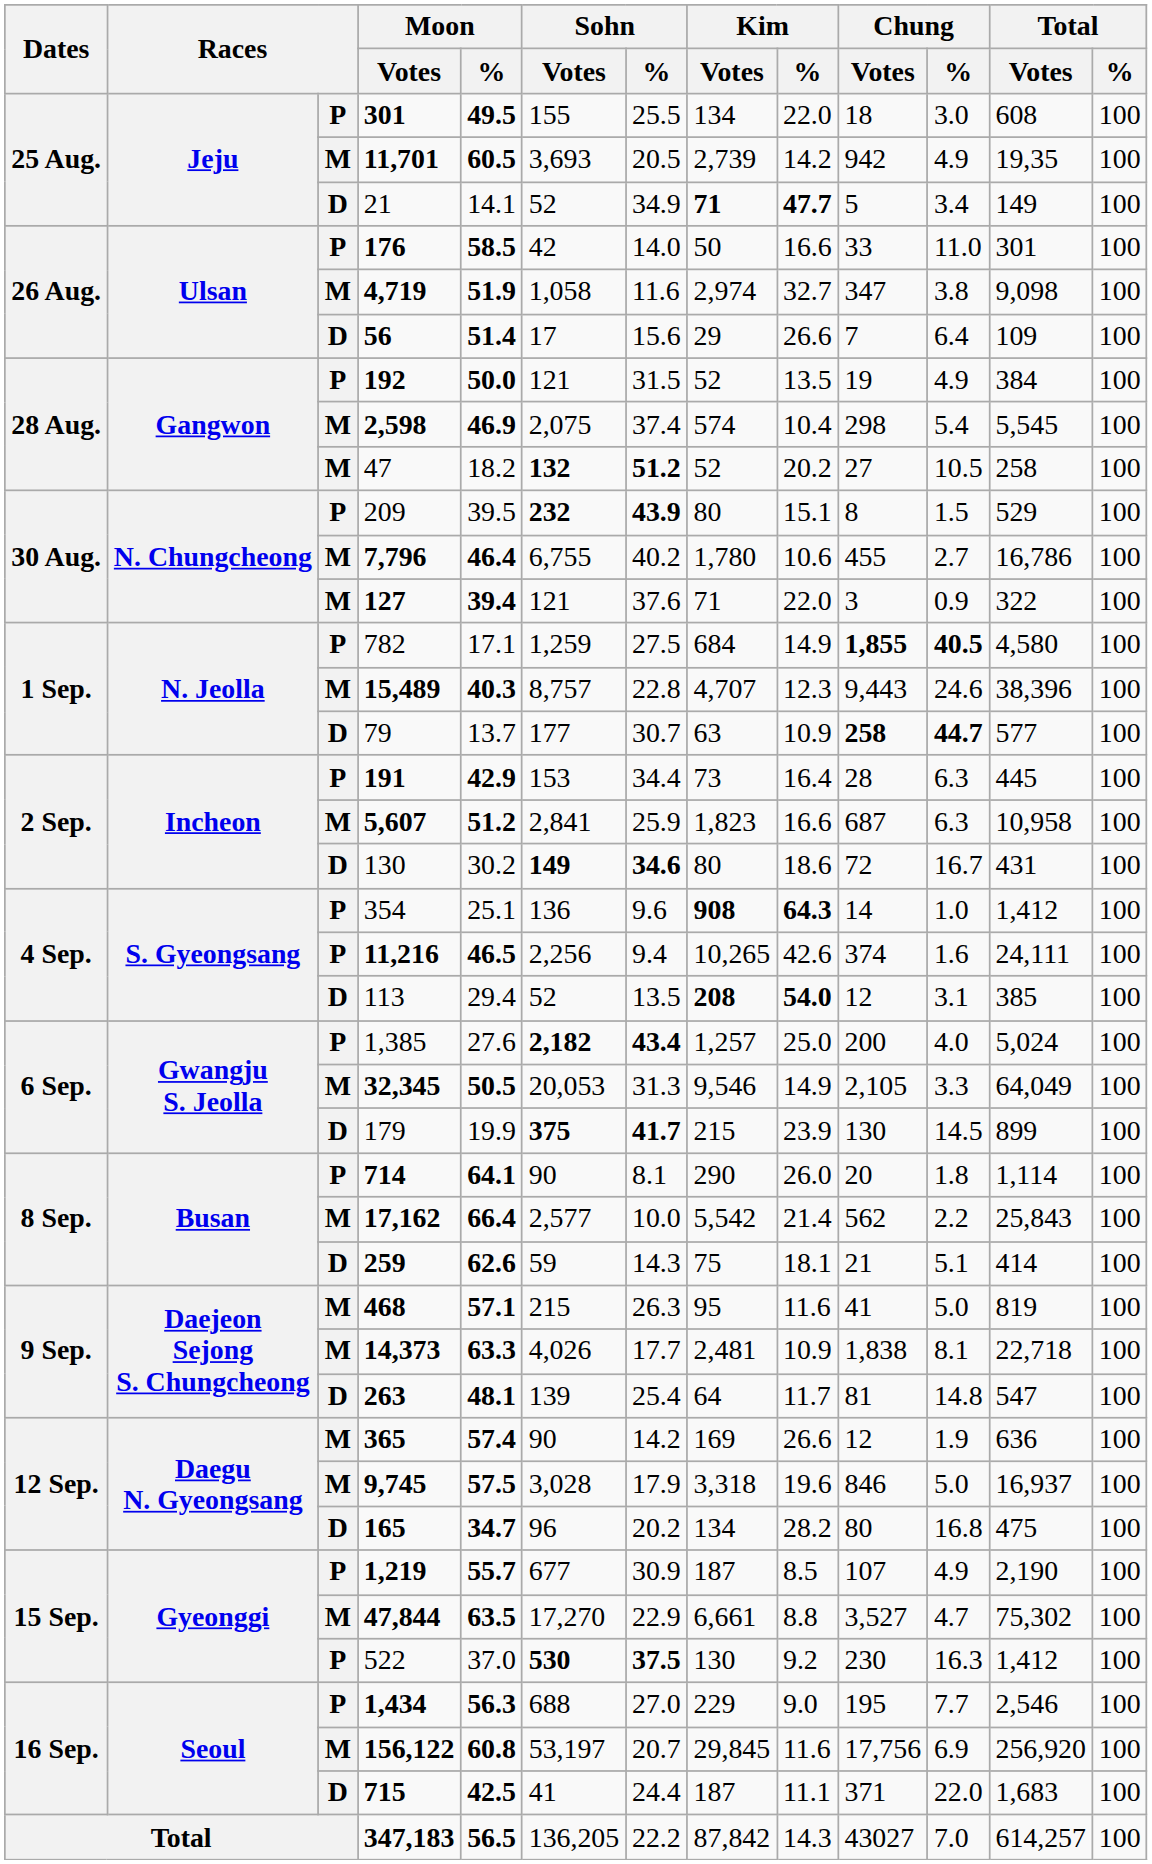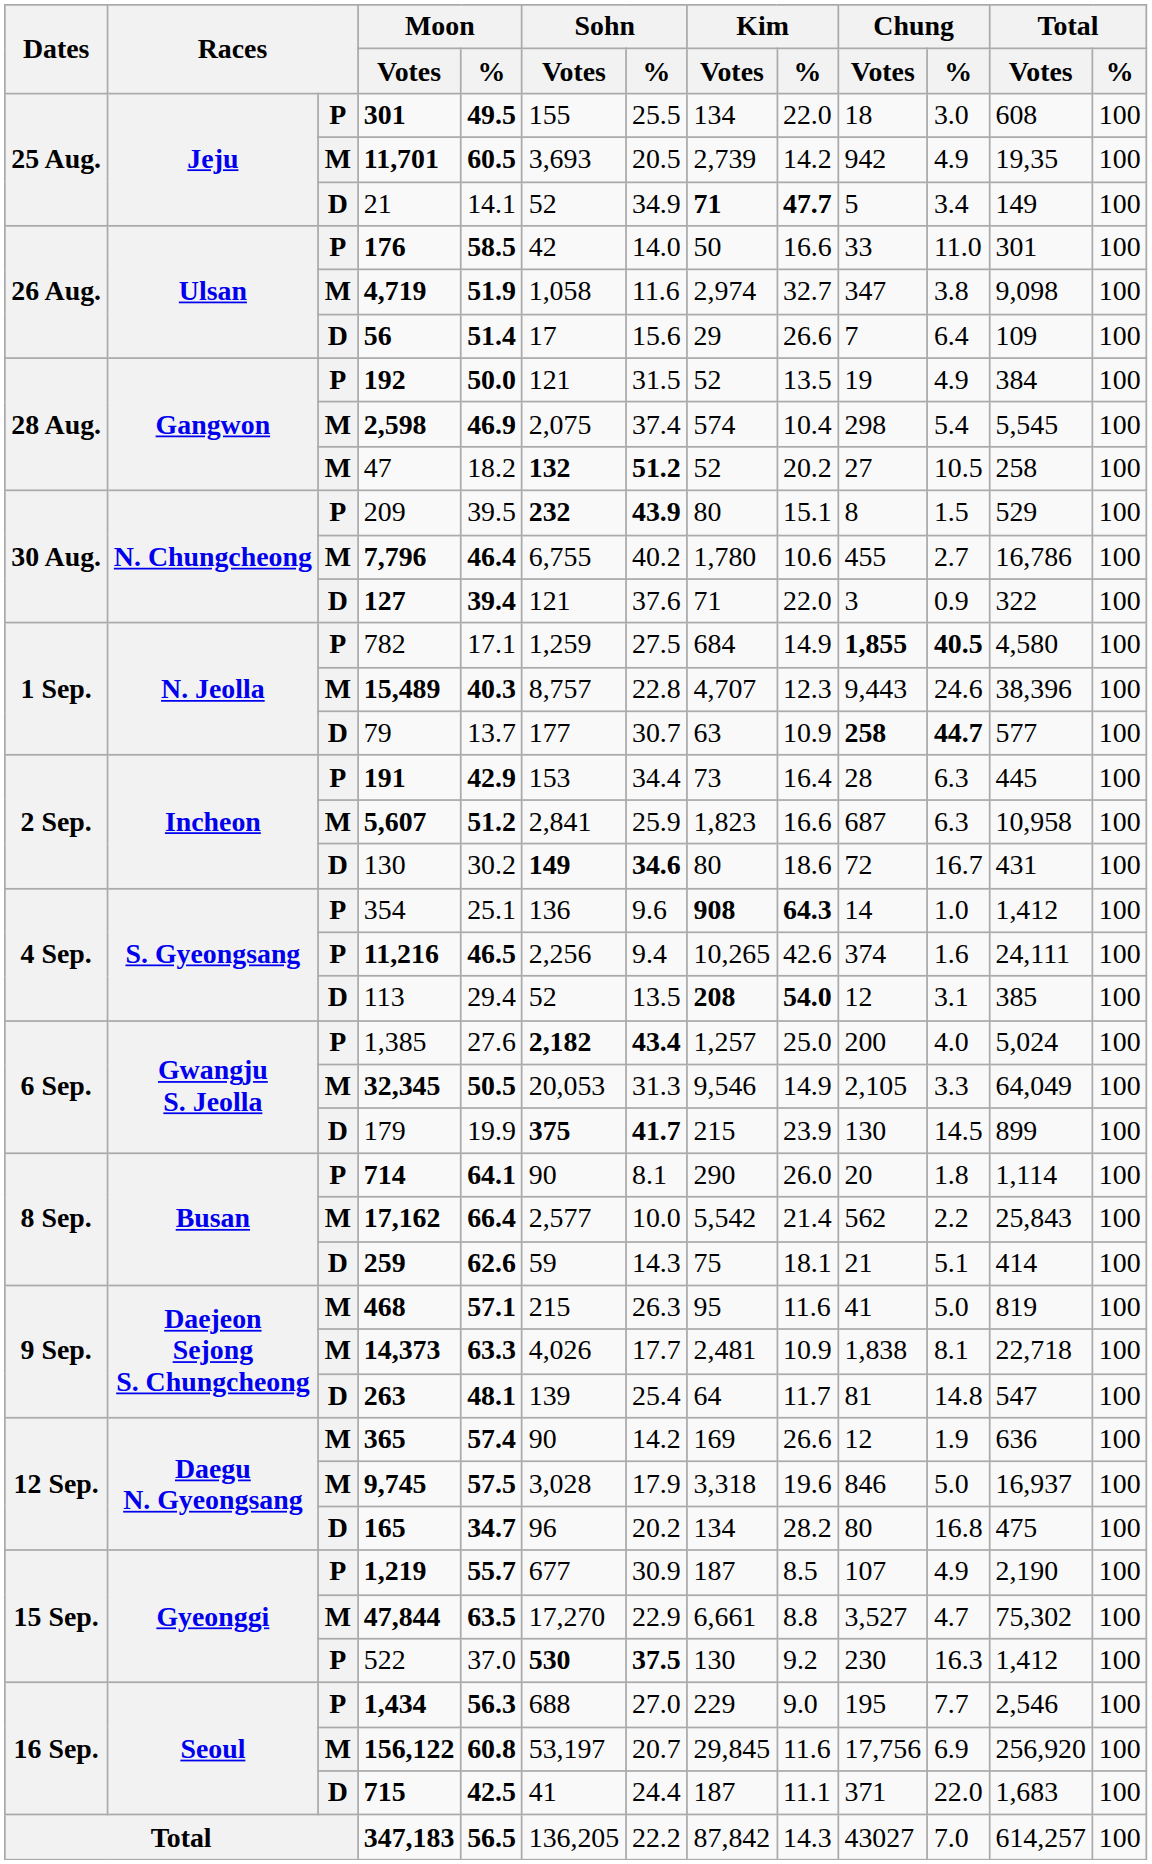127 | column 3: M -> D
